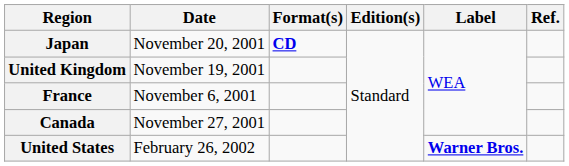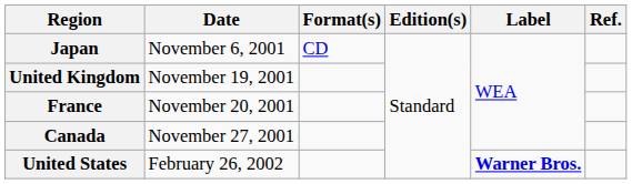Japan | Date: November 20, 2001 -> November 6, 2001
Japan | Format(s): bold -> normal
France | Date: November 6, 2001 -> November 20, 2001
